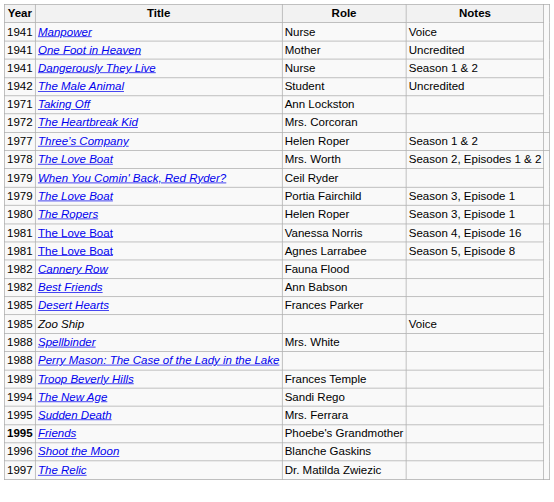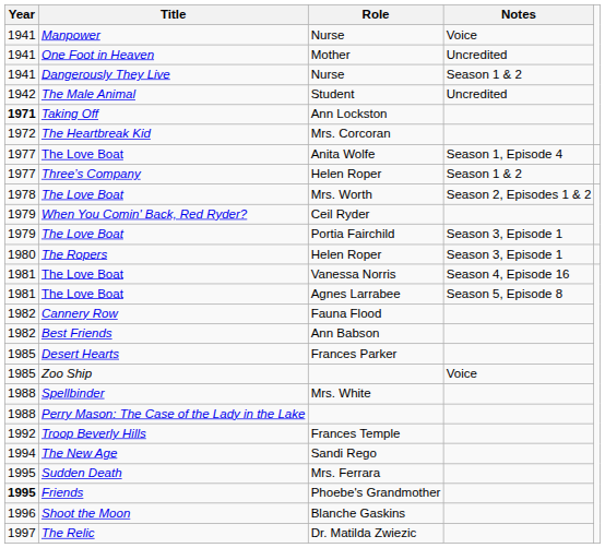Ann Lockston | Year: normal -> bold
+ row: 1977 | The Love Boat | Anita Wolfe | Season 1, Episode 4
Frances Temple | Year: 1989 -> 1992
